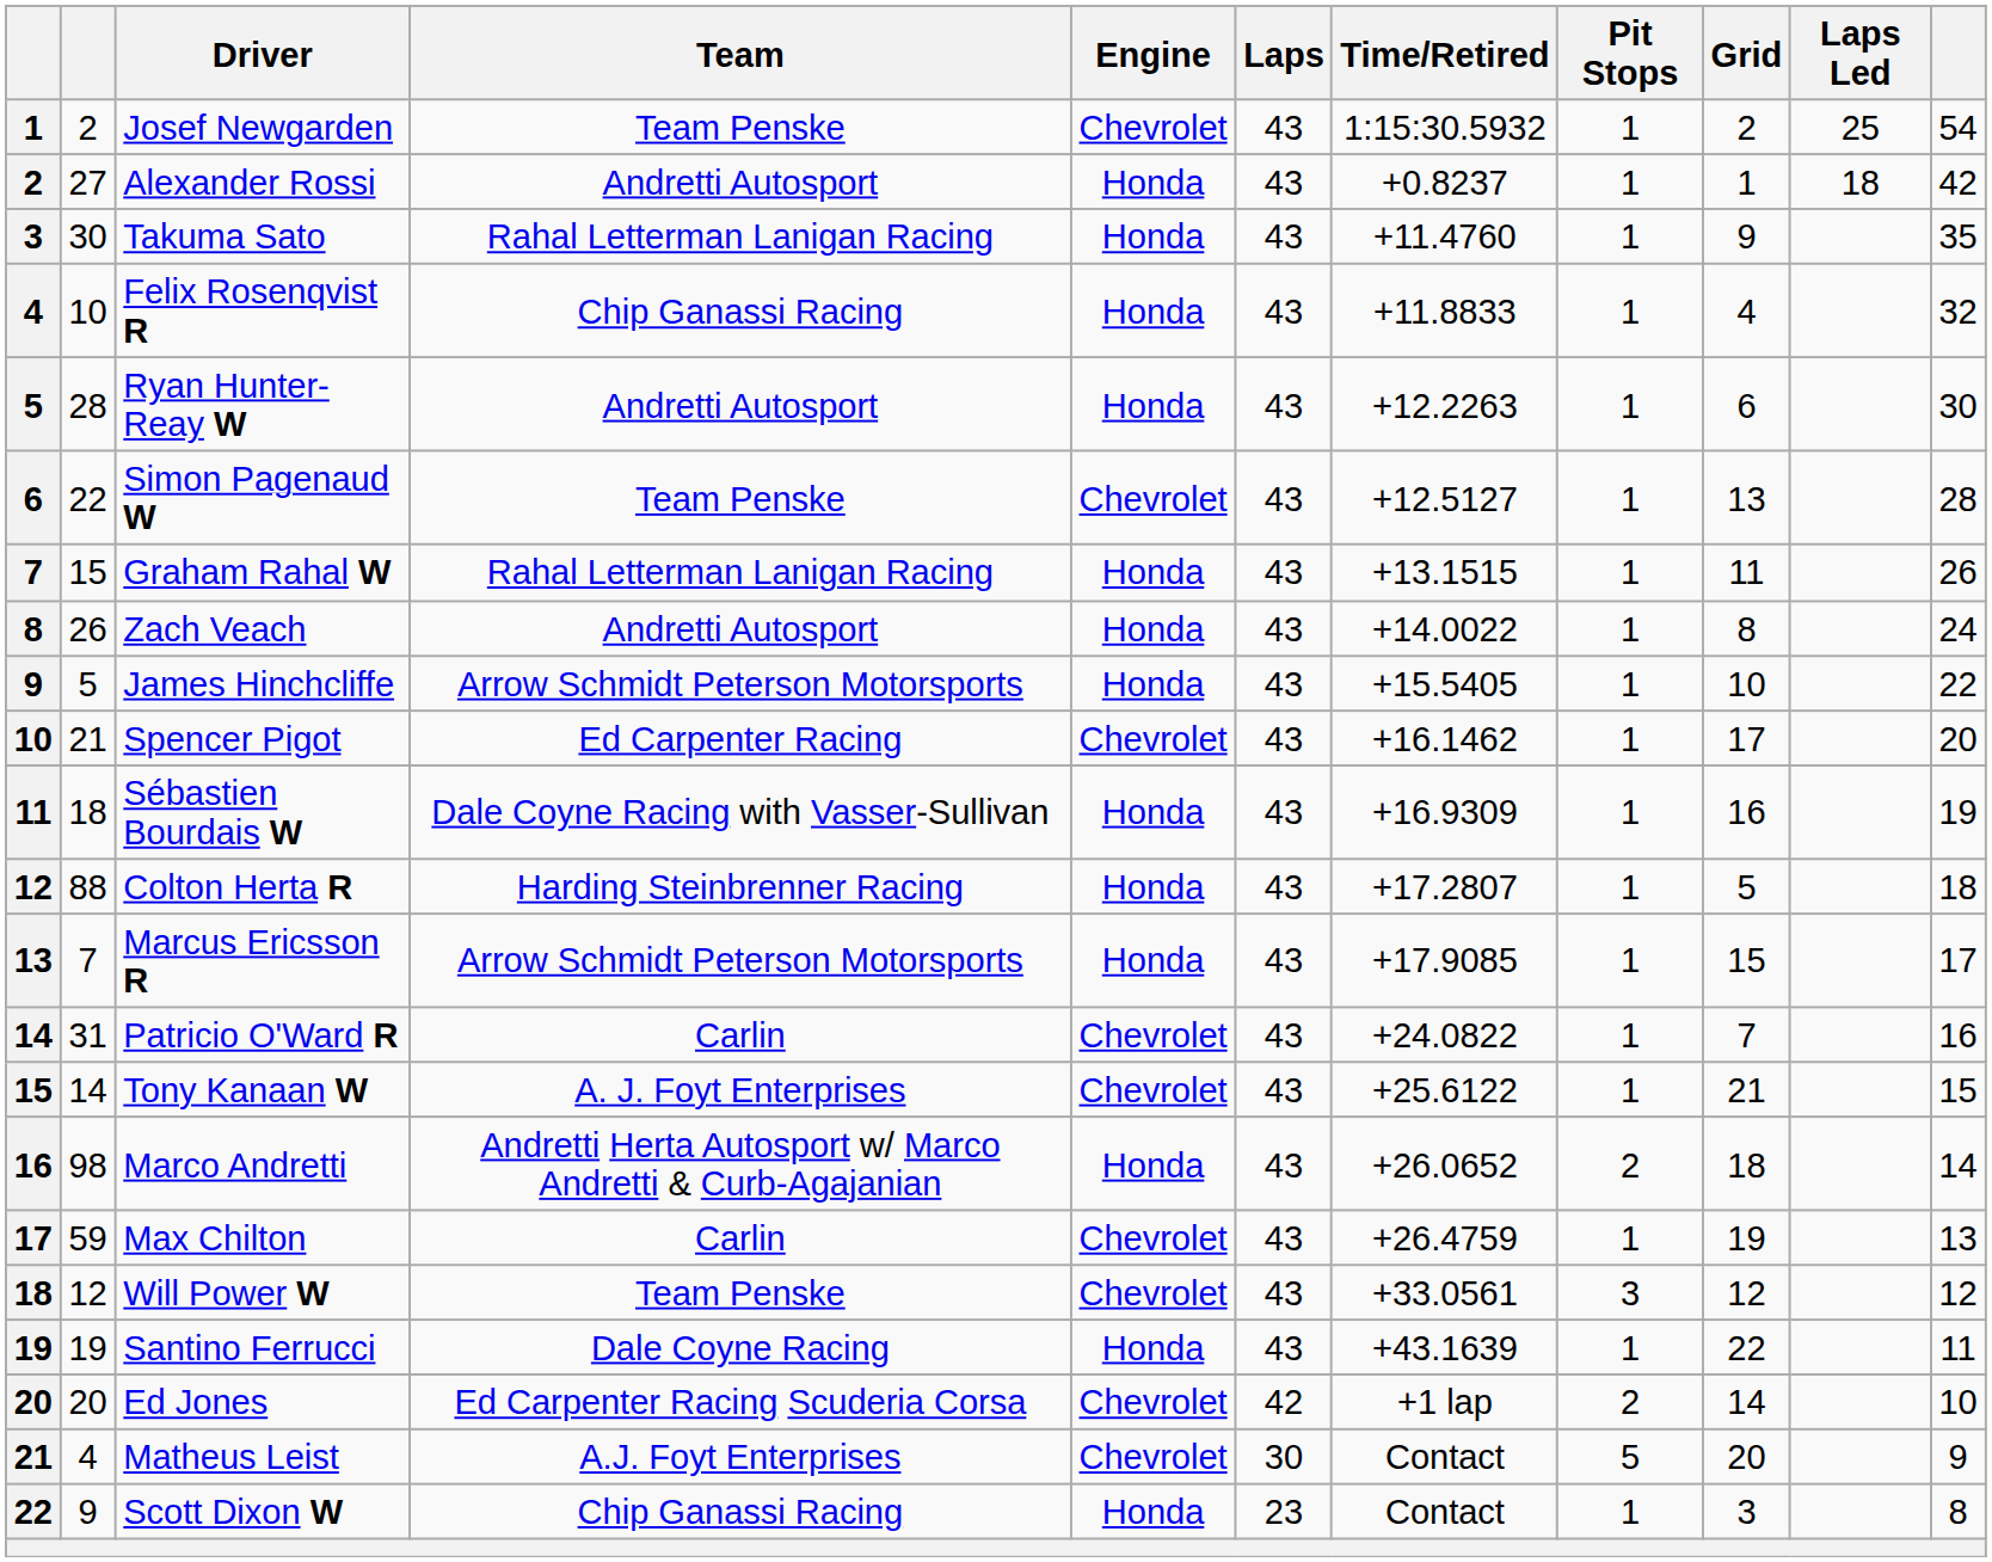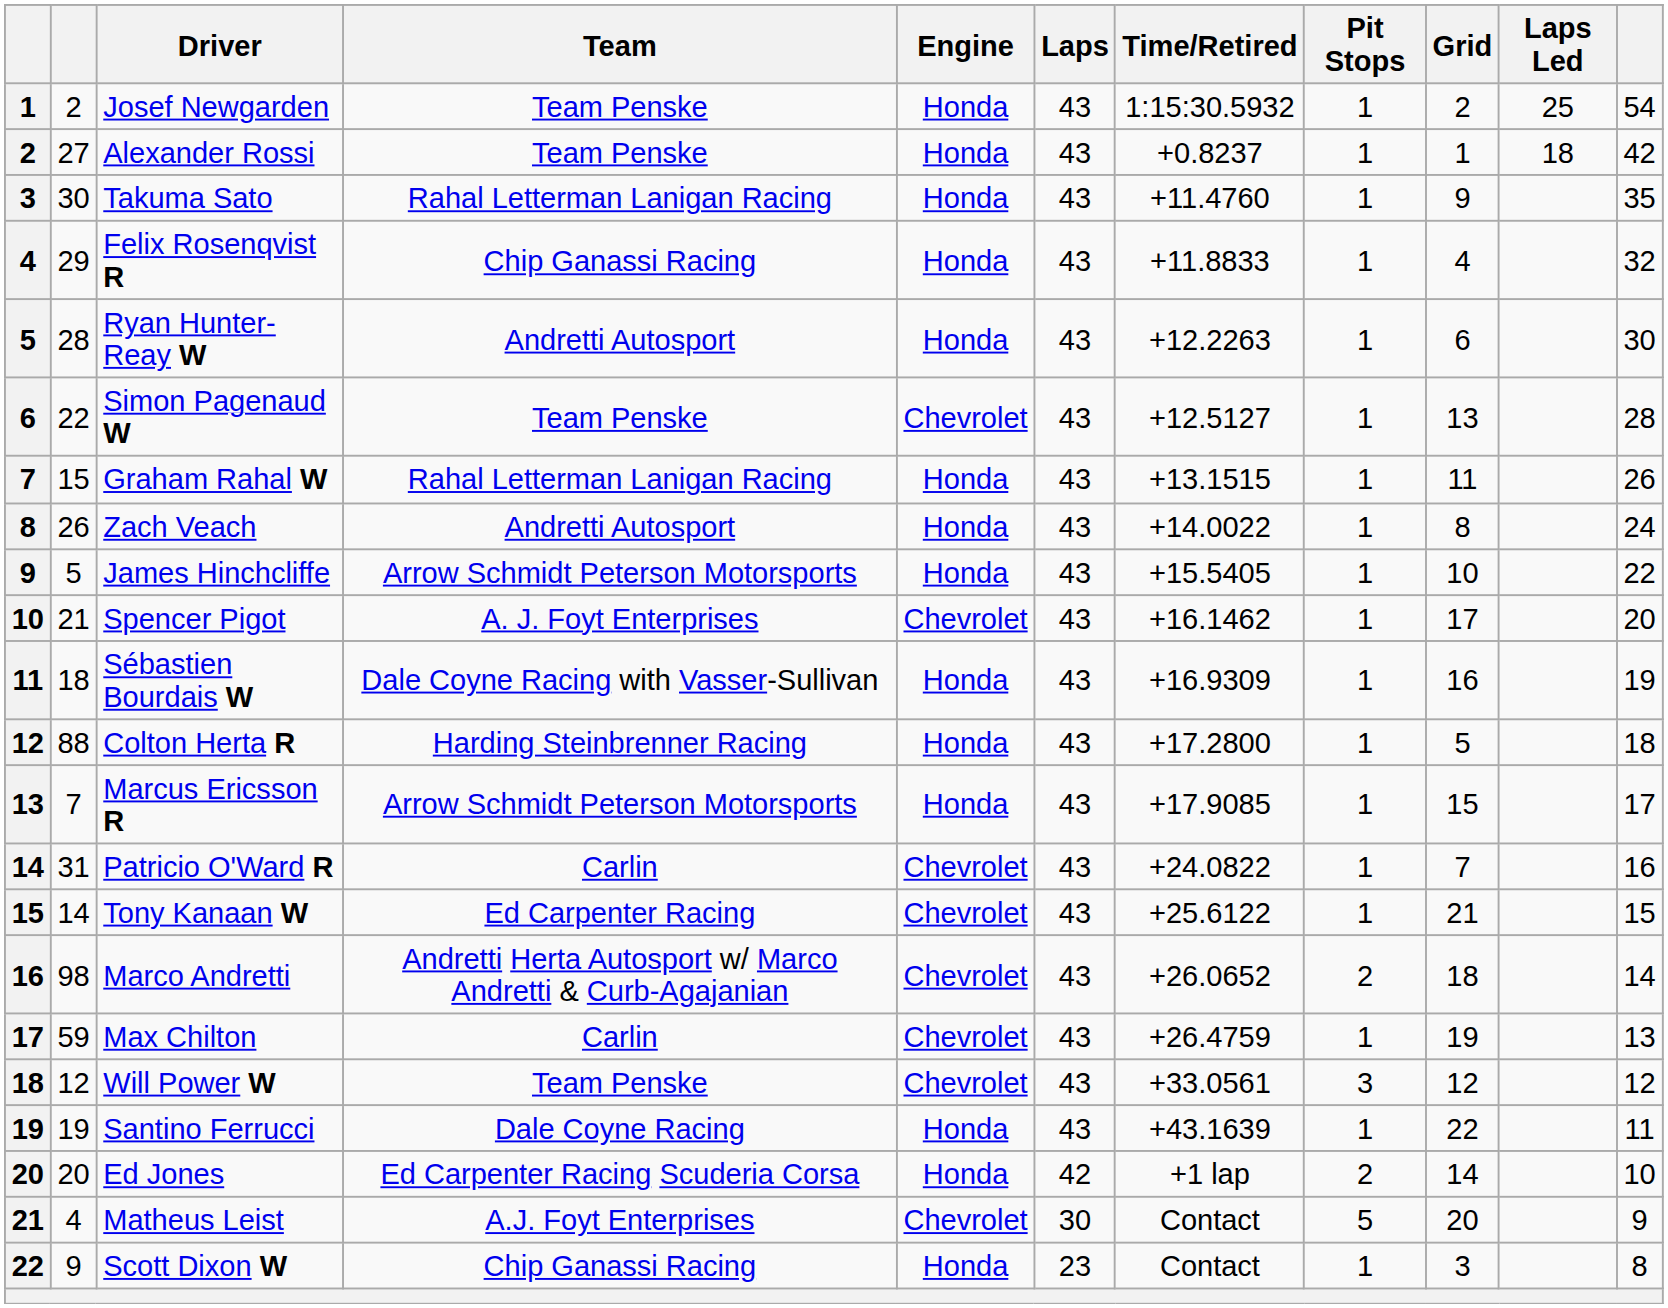Josef Newgarden | Engine: Chevrolet -> Honda
Alexander Rossi | Team: Andretti Autosport -> Team Penske
Felix Rosenqvist R | column 2: 10 -> 29
Spencer Pigot | Team: Ed Carpenter Racing -> A. J. Foyt Enterprises
Colton Herta R | Time/Retired: +17.2807 -> +17.2800
Tony Kanaan W | Team: A. J. Foyt Enterprises -> Ed Carpenter Racing
Marco Andretti | Engine: Honda -> Chevrolet
Ed Jones | Engine: Chevrolet -> Honda
